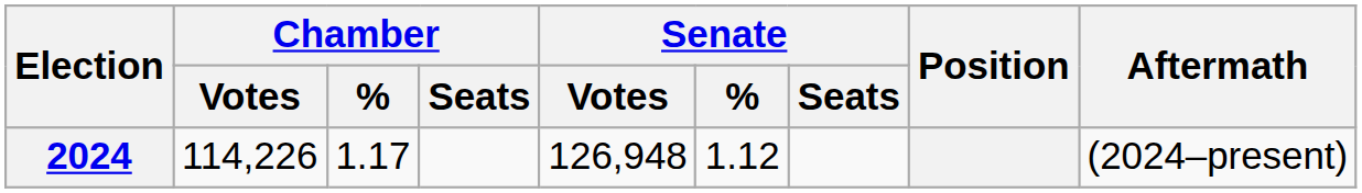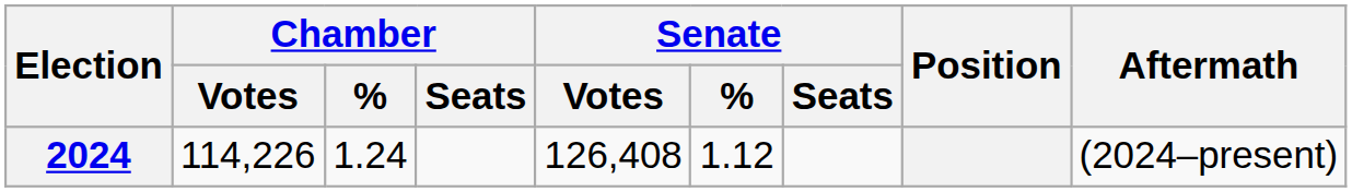2024 | Chamber / %: 1.17 -> 1.24
2024 | Senate / Votes: 126,948 -> 126,408
